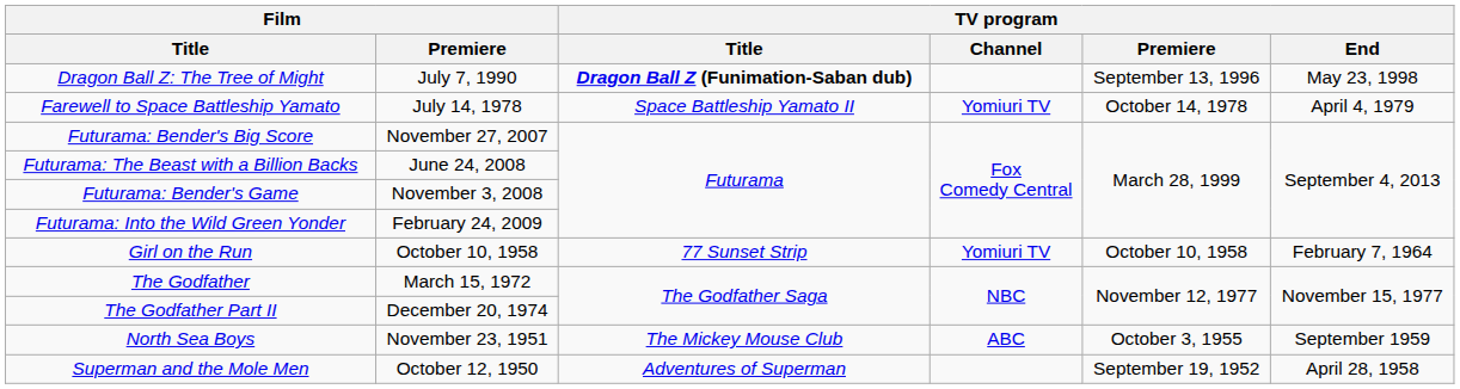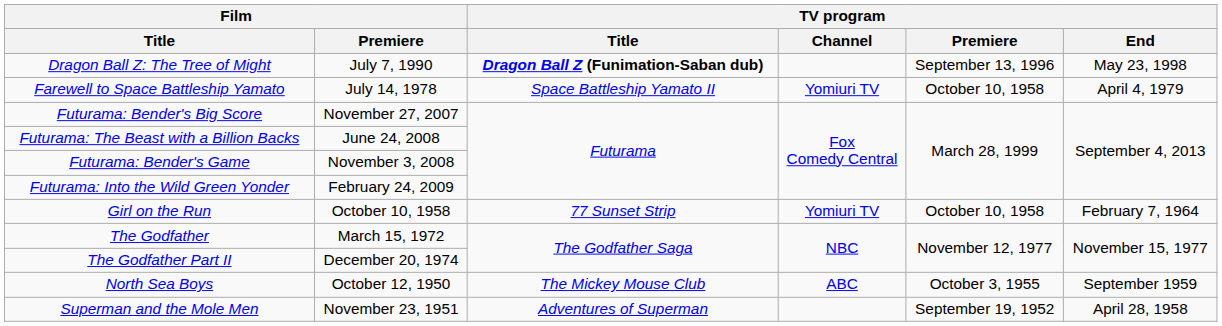Farewell to Space Battleship Yamato | TV program / Premiere: October 14, 1978 -> October 10, 1958
North Sea Boys | Film / Premiere: November 23, 1951 -> October 12, 1950
Superman and the Mole Men | Film / Premiere: October 12, 1950 -> November 23, 1951
